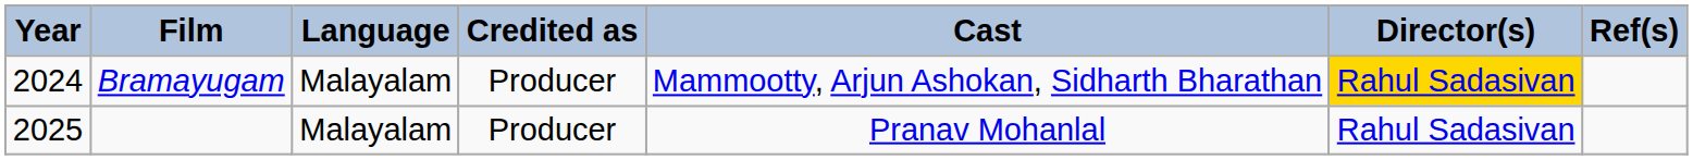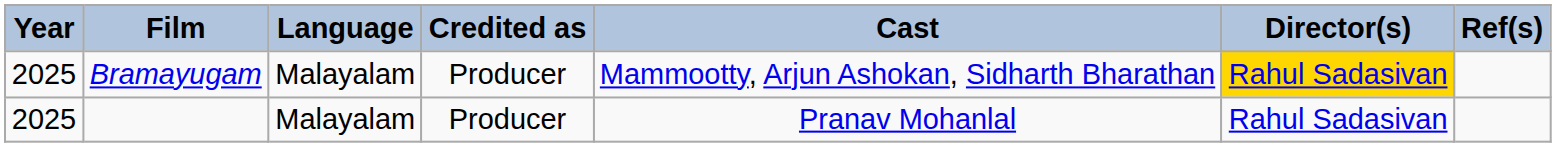Bramayugam | Year: 2024 -> 2025
